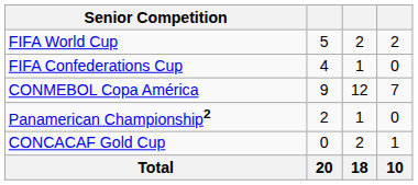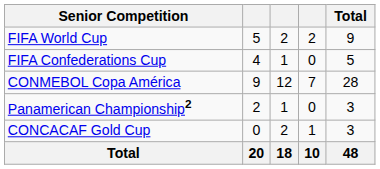+ column: Total | 9 | 5 | 28 | 3 | 3 | 48
